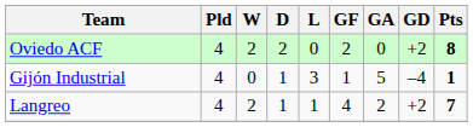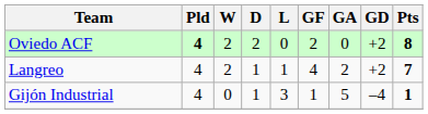Oviedo ACF | Pld: normal -> bold
rows swapped: Langreo <-> Gijón Industrial
